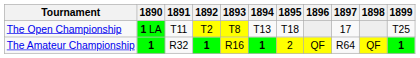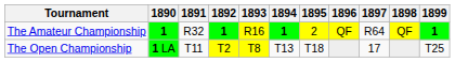rows swapped: The Open Championship <-> The Amateur Championship
